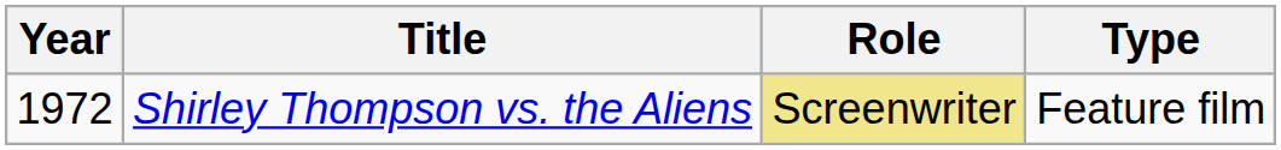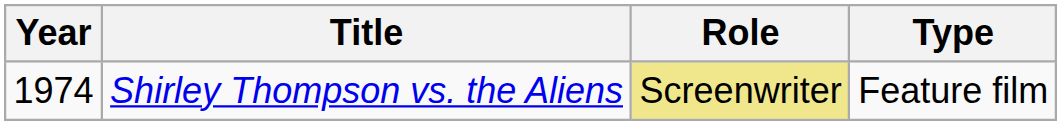Shirley Thompson vs. the Aliens | Year: 1972 -> 1974
